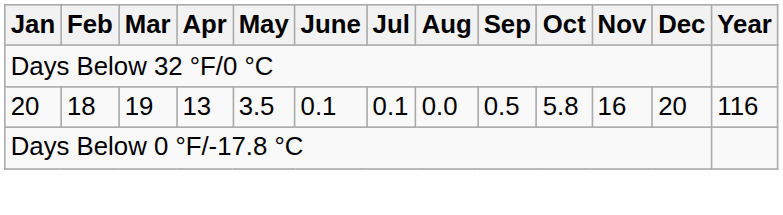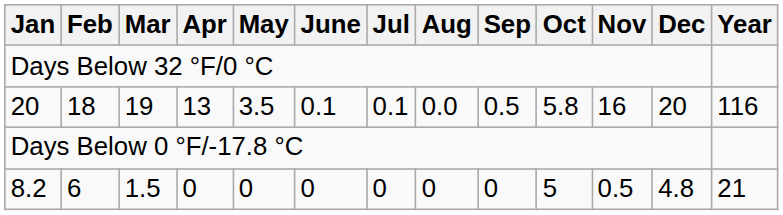+ row: 8.2 | 6 | 1.5 | 0 | 0 | 0 | 0 | 0 | 0 | 5 | 0.5 | 4.8 | 21
